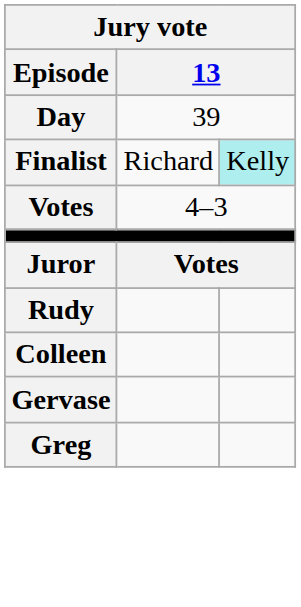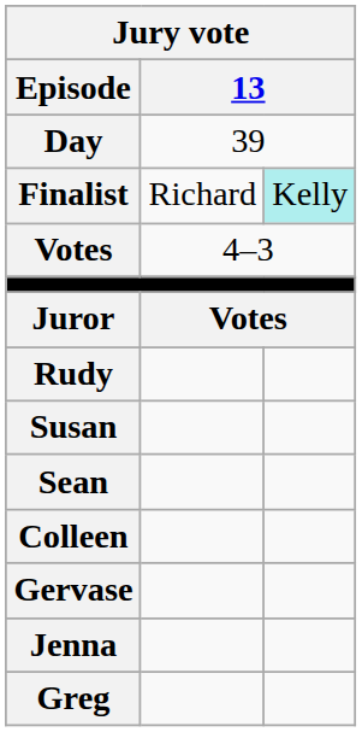+ row: Susan
+ row: Sean
+ row: Jenna
